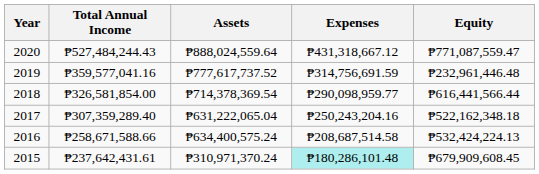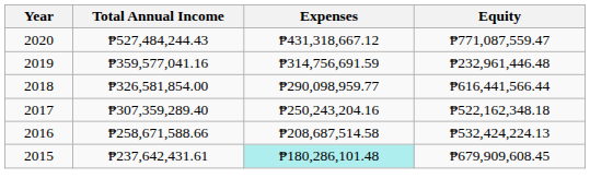- column: Assets | ₱888,024,559.64 | ₱777,617,737.52 | ₱714,378,369.54 | ₱631,222,065.04 | ₱634,400,575.24 | ₱310,971,370.24
